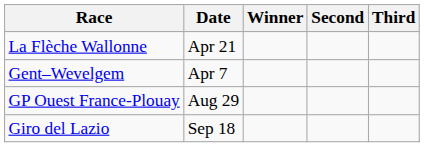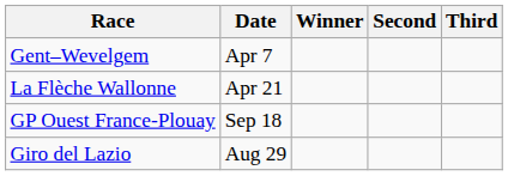rows swapped: Gent–Wevelgem <-> La Flèche Wallonne
GP Ouest France-Plouay | Date: Aug 29 -> Sep 18
Giro del Lazio | Date: Sep 18 -> Aug 29
